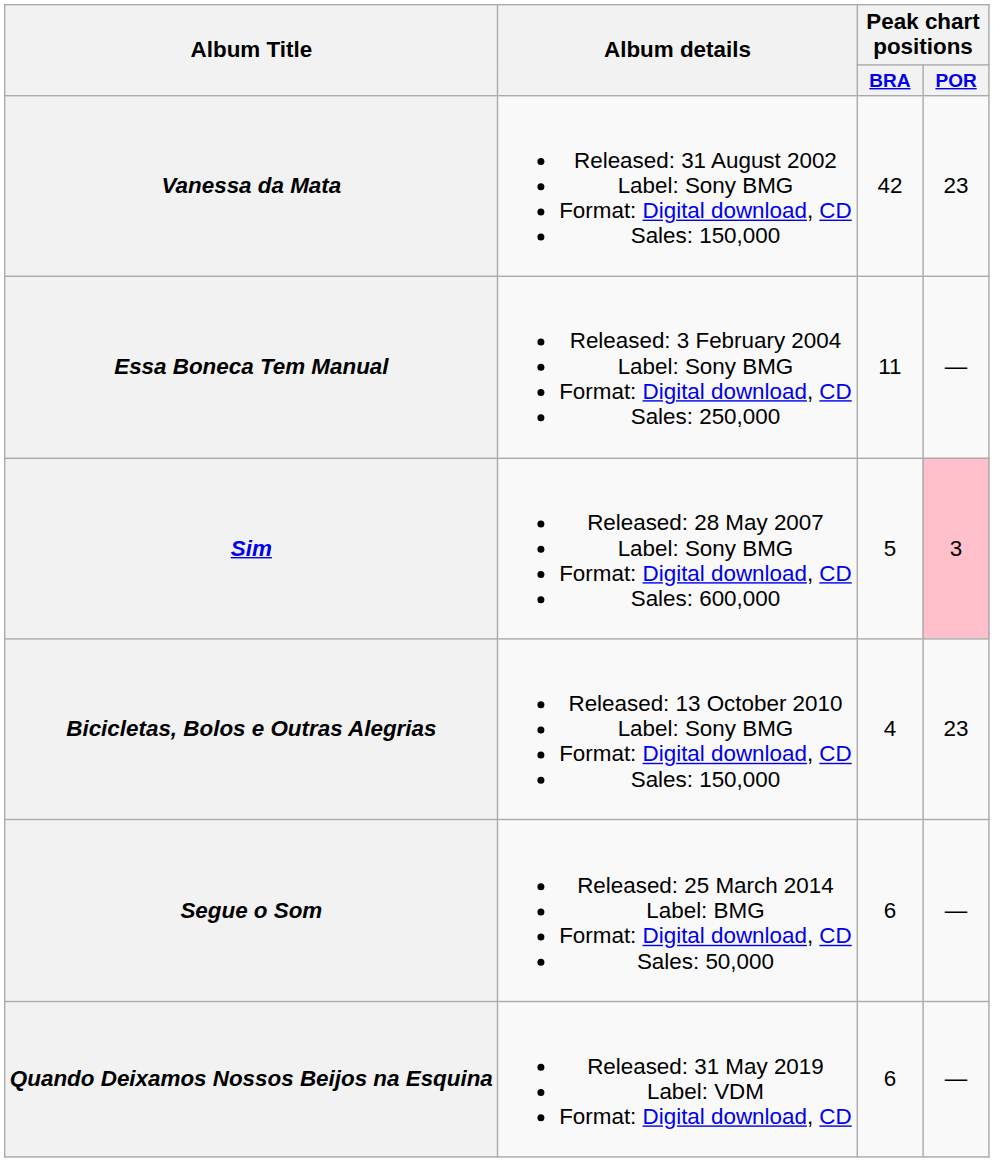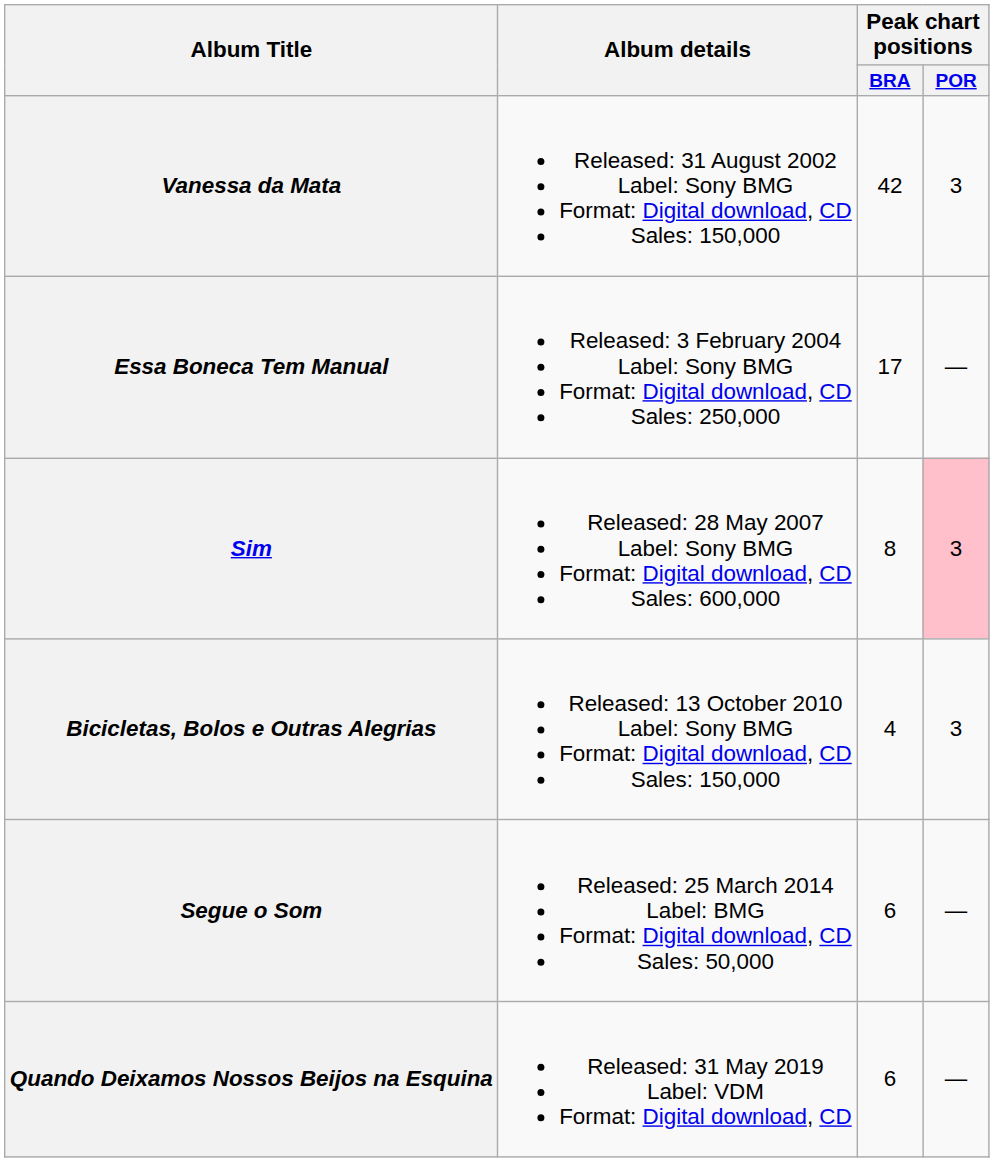Vanessa da Mata | Peak chart positions / POR: 23 -> 3
Essa Boneca Tem Manual | Peak chart positions / BRA: 11 -> 17
Sim | Peak chart positions / BRA: 5 -> 8
Bicicletas, Bolos e Outras Alegrias | Peak chart positions / POR: 23 -> 3
